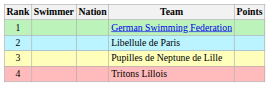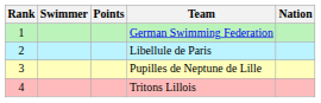columns swapped: Nation <-> Points
